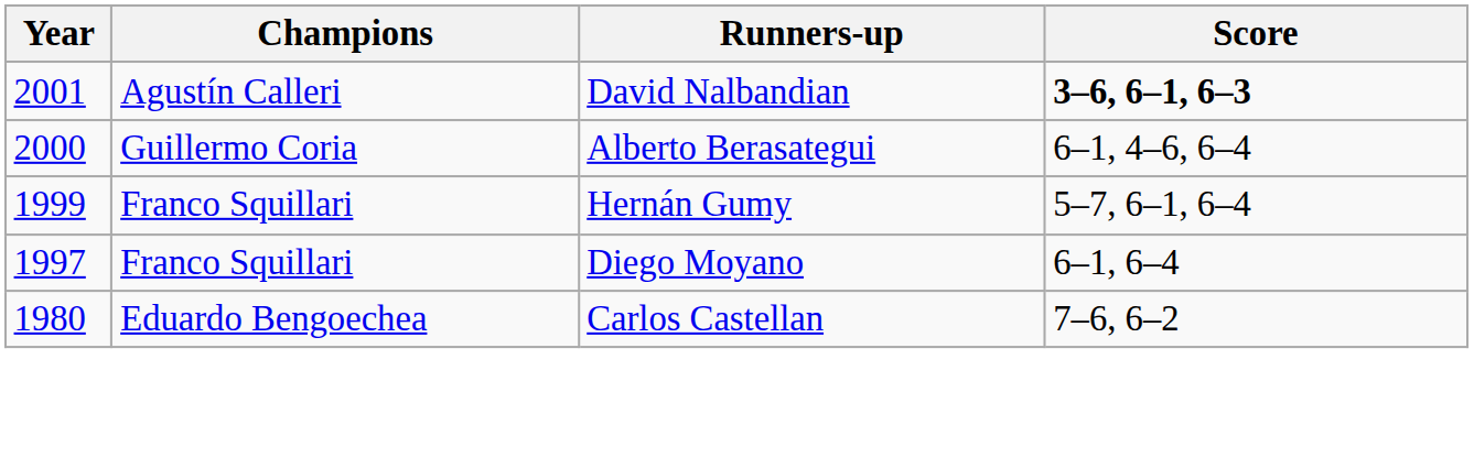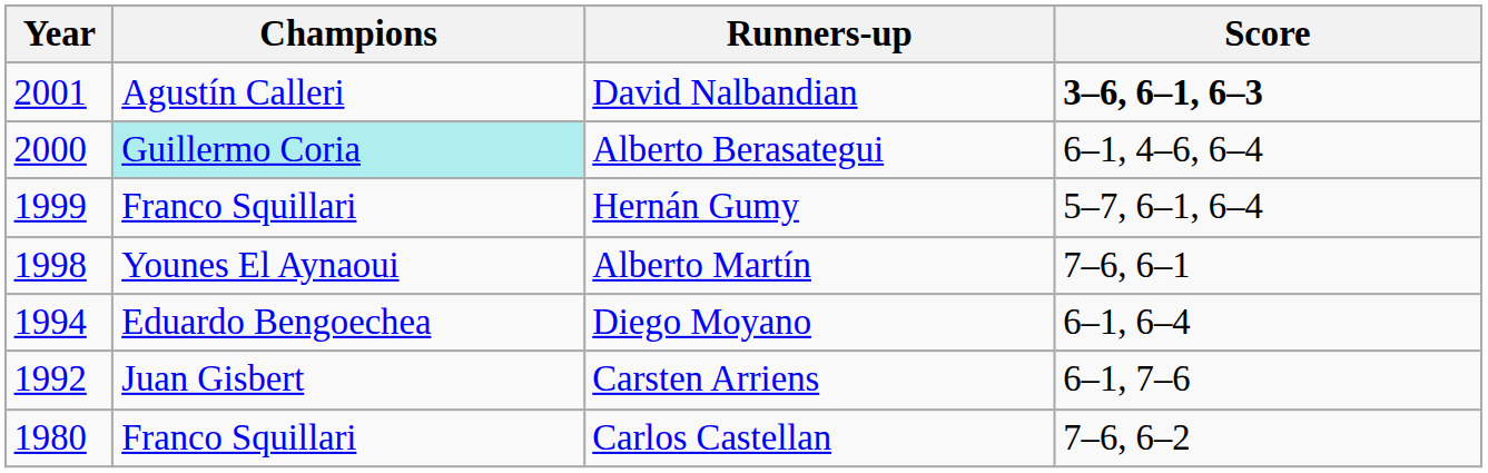Alberto Berasategui | Champions: no background -> paleturquoise background
+ row: 1998 | Younes El Aynaoui | Alberto Martín | 7–6, 6–1
Diego Moyano | Year: 1997 -> 1994
Diego Moyano | Champions: Franco Squillari -> Eduardo Bengoechea
+ row: 1992 | Juan Gisbert | Carsten Arriens | 6–1, 7–6
Carlos Castellan | Champions: Eduardo Bengoechea -> Franco Squillari
